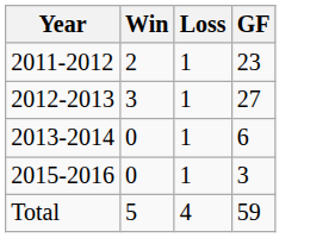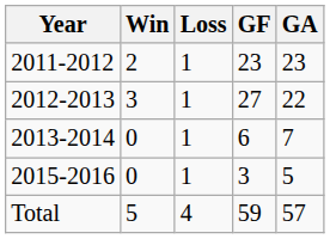+ column: GA | 23 | 22 | 7 | 5 | 57
